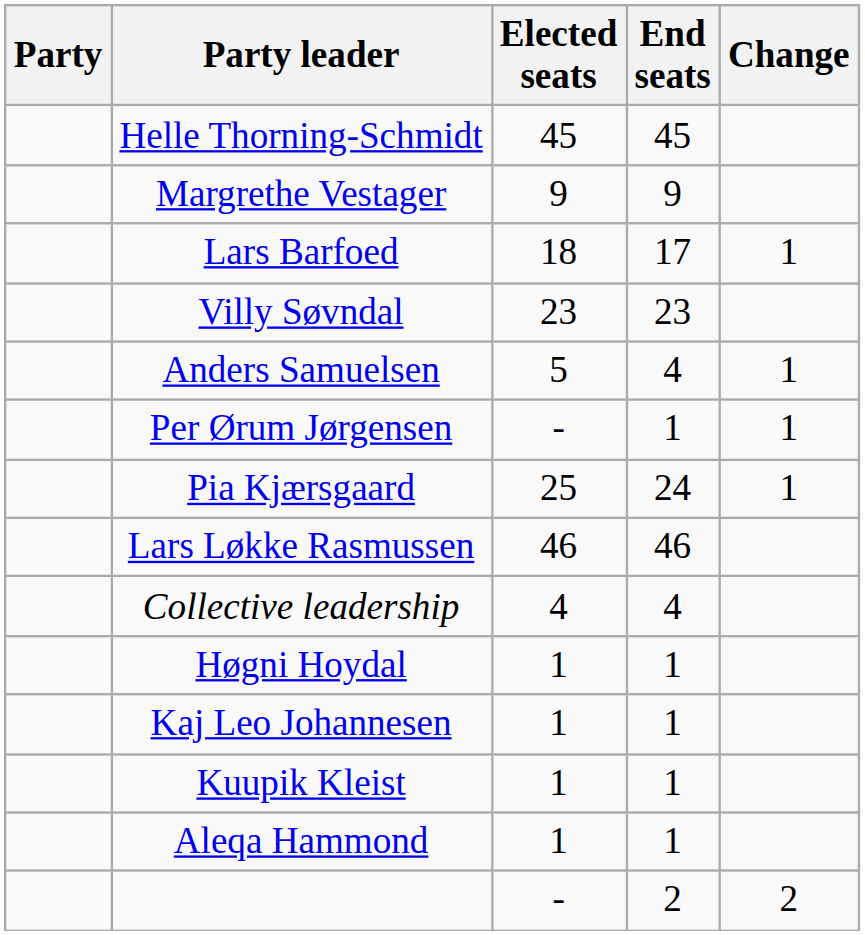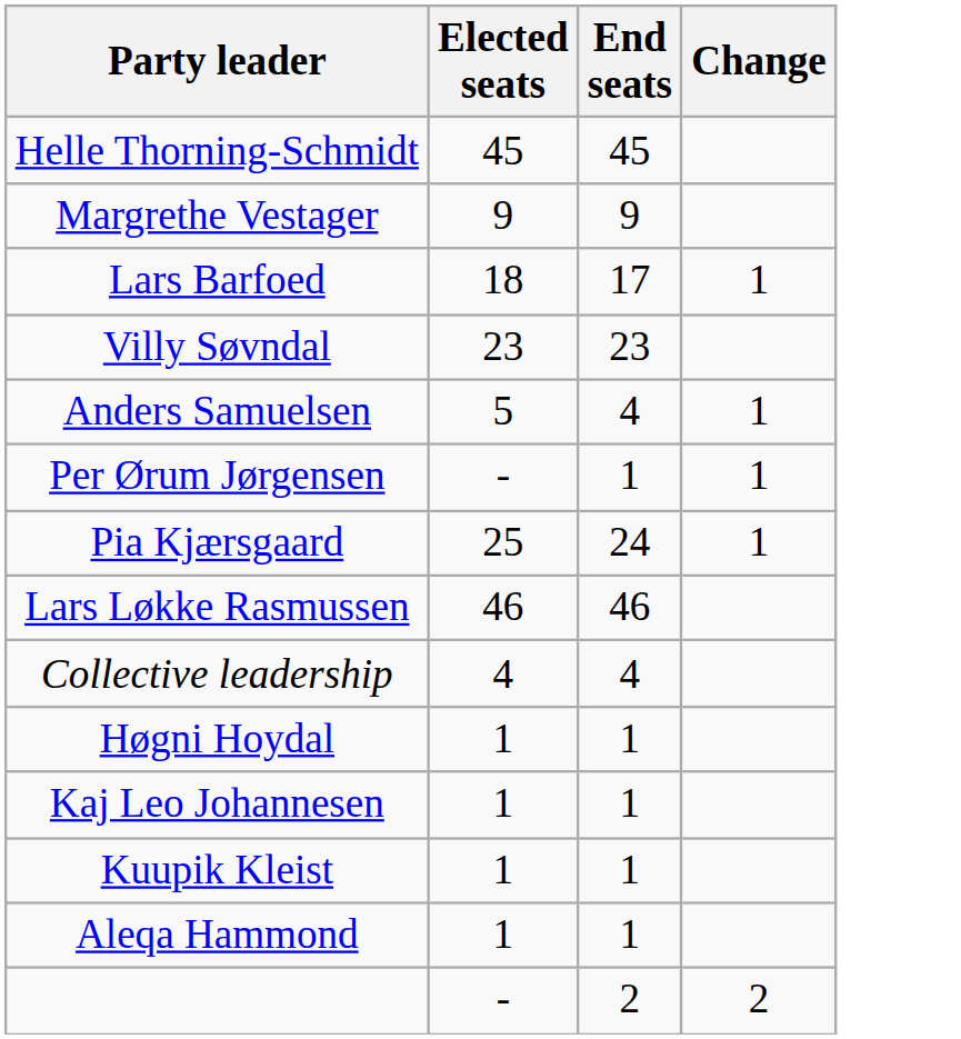- column: Party
